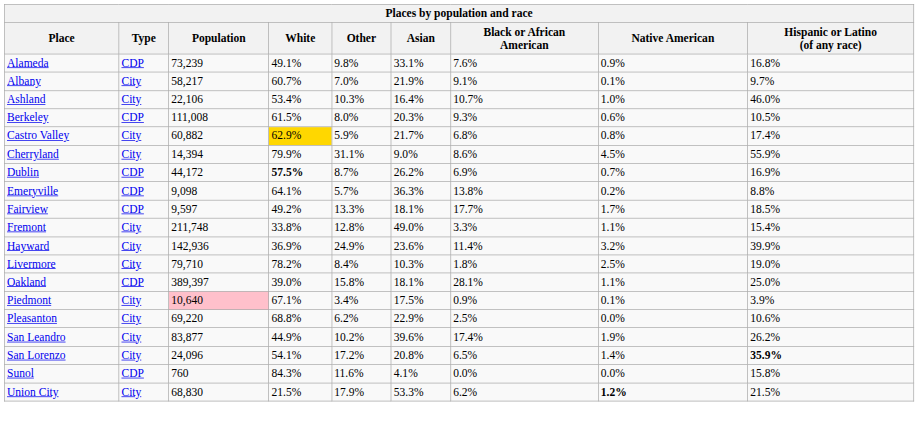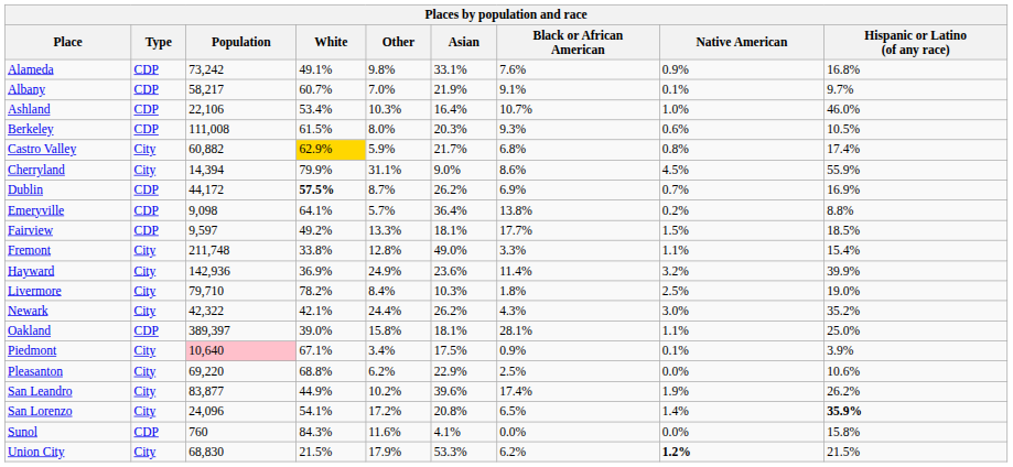Alameda | Population: 73,239 -> 73,242
Albany | Type: City -> CDP
Ashland | Type: City -> CDP
Emeryville | Asian: 36.3% -> 36.4%
Fairview | Native American: 1.7% -> 1.5%
+ row: Newark | City | 42,322 | 42.1% | 24.4% | 26.2% | 4.3% | 3.0% | 35.2%
